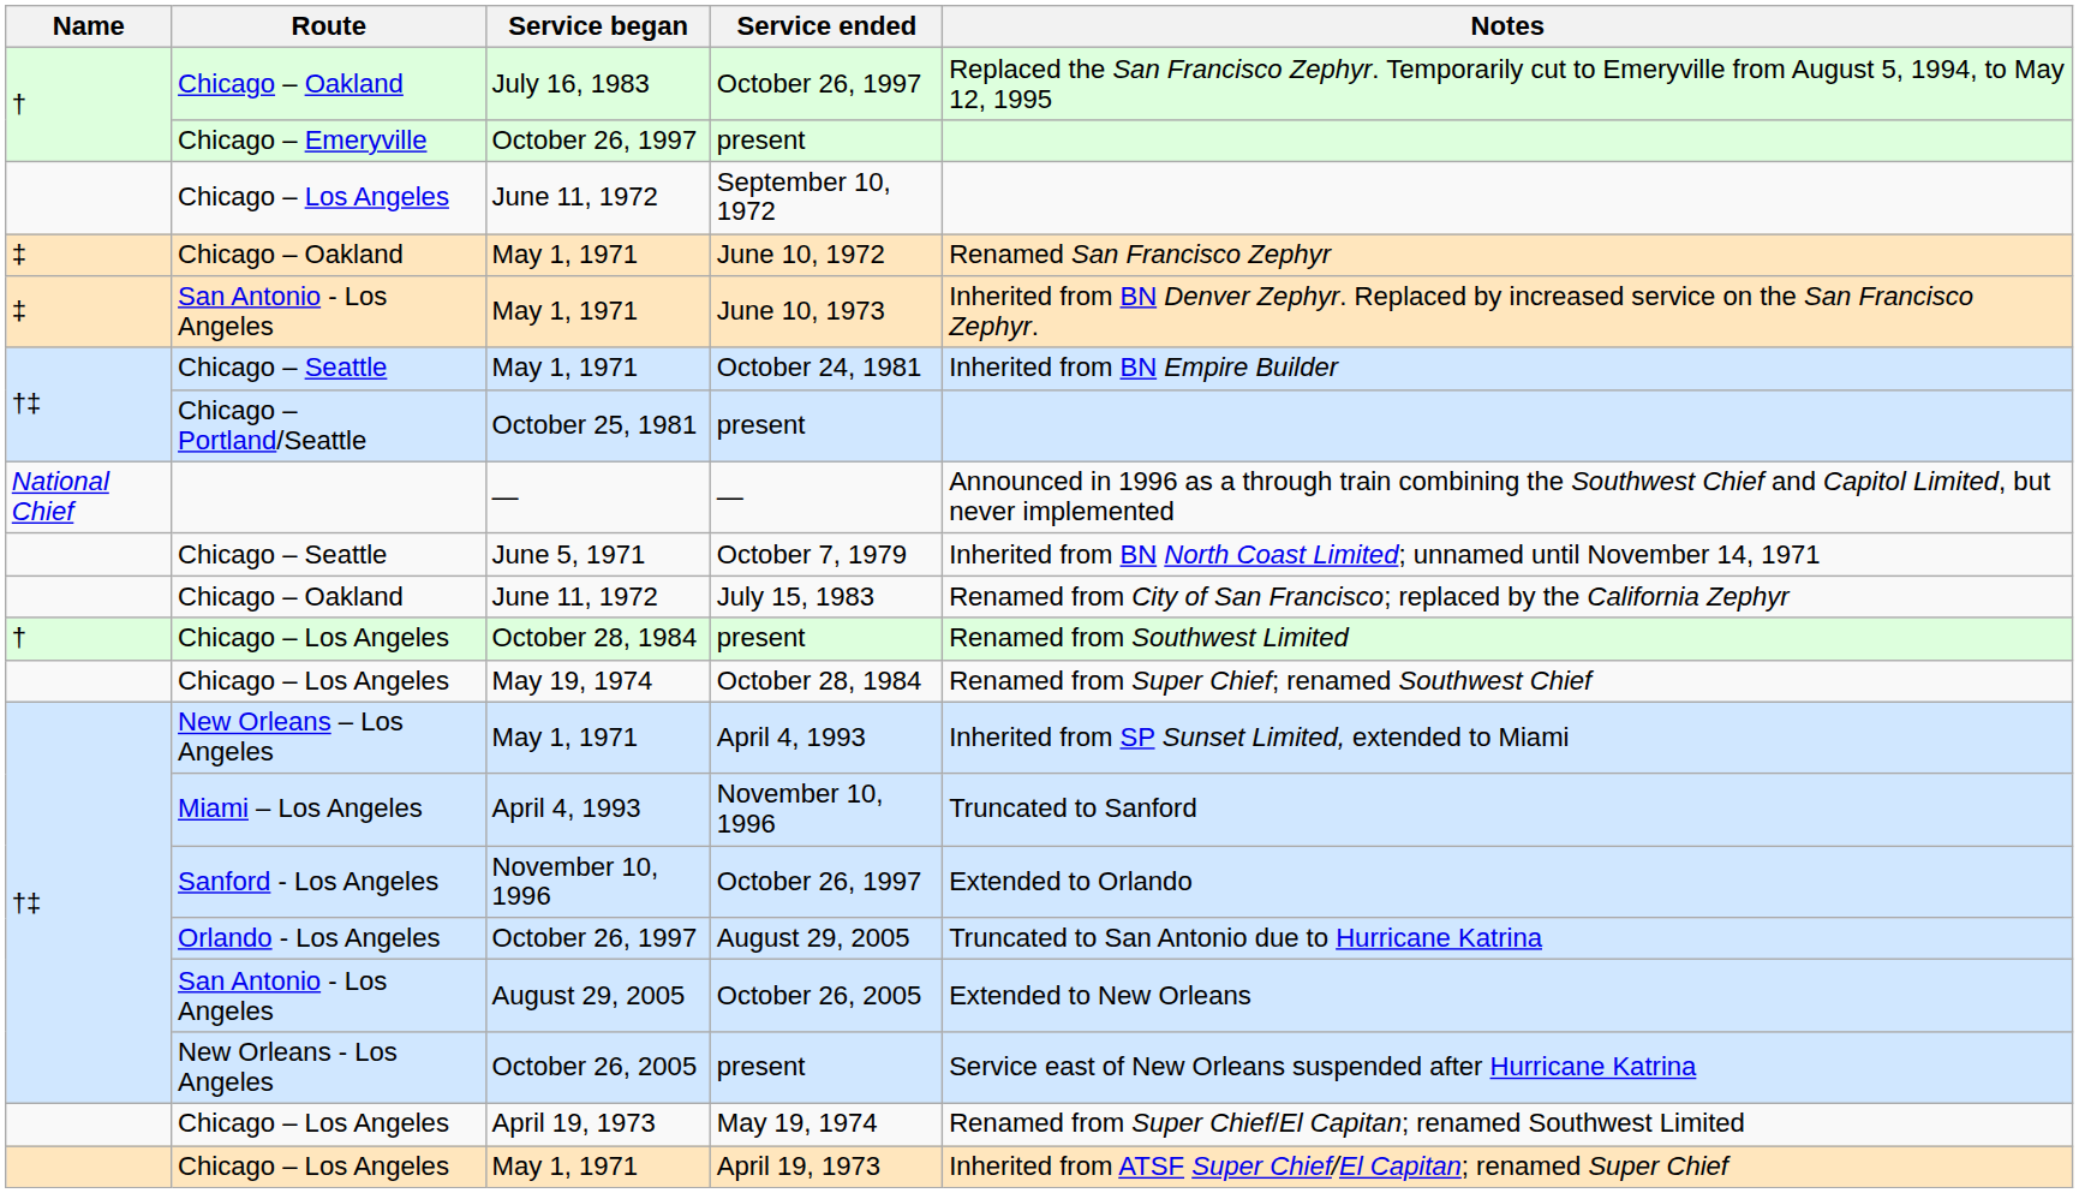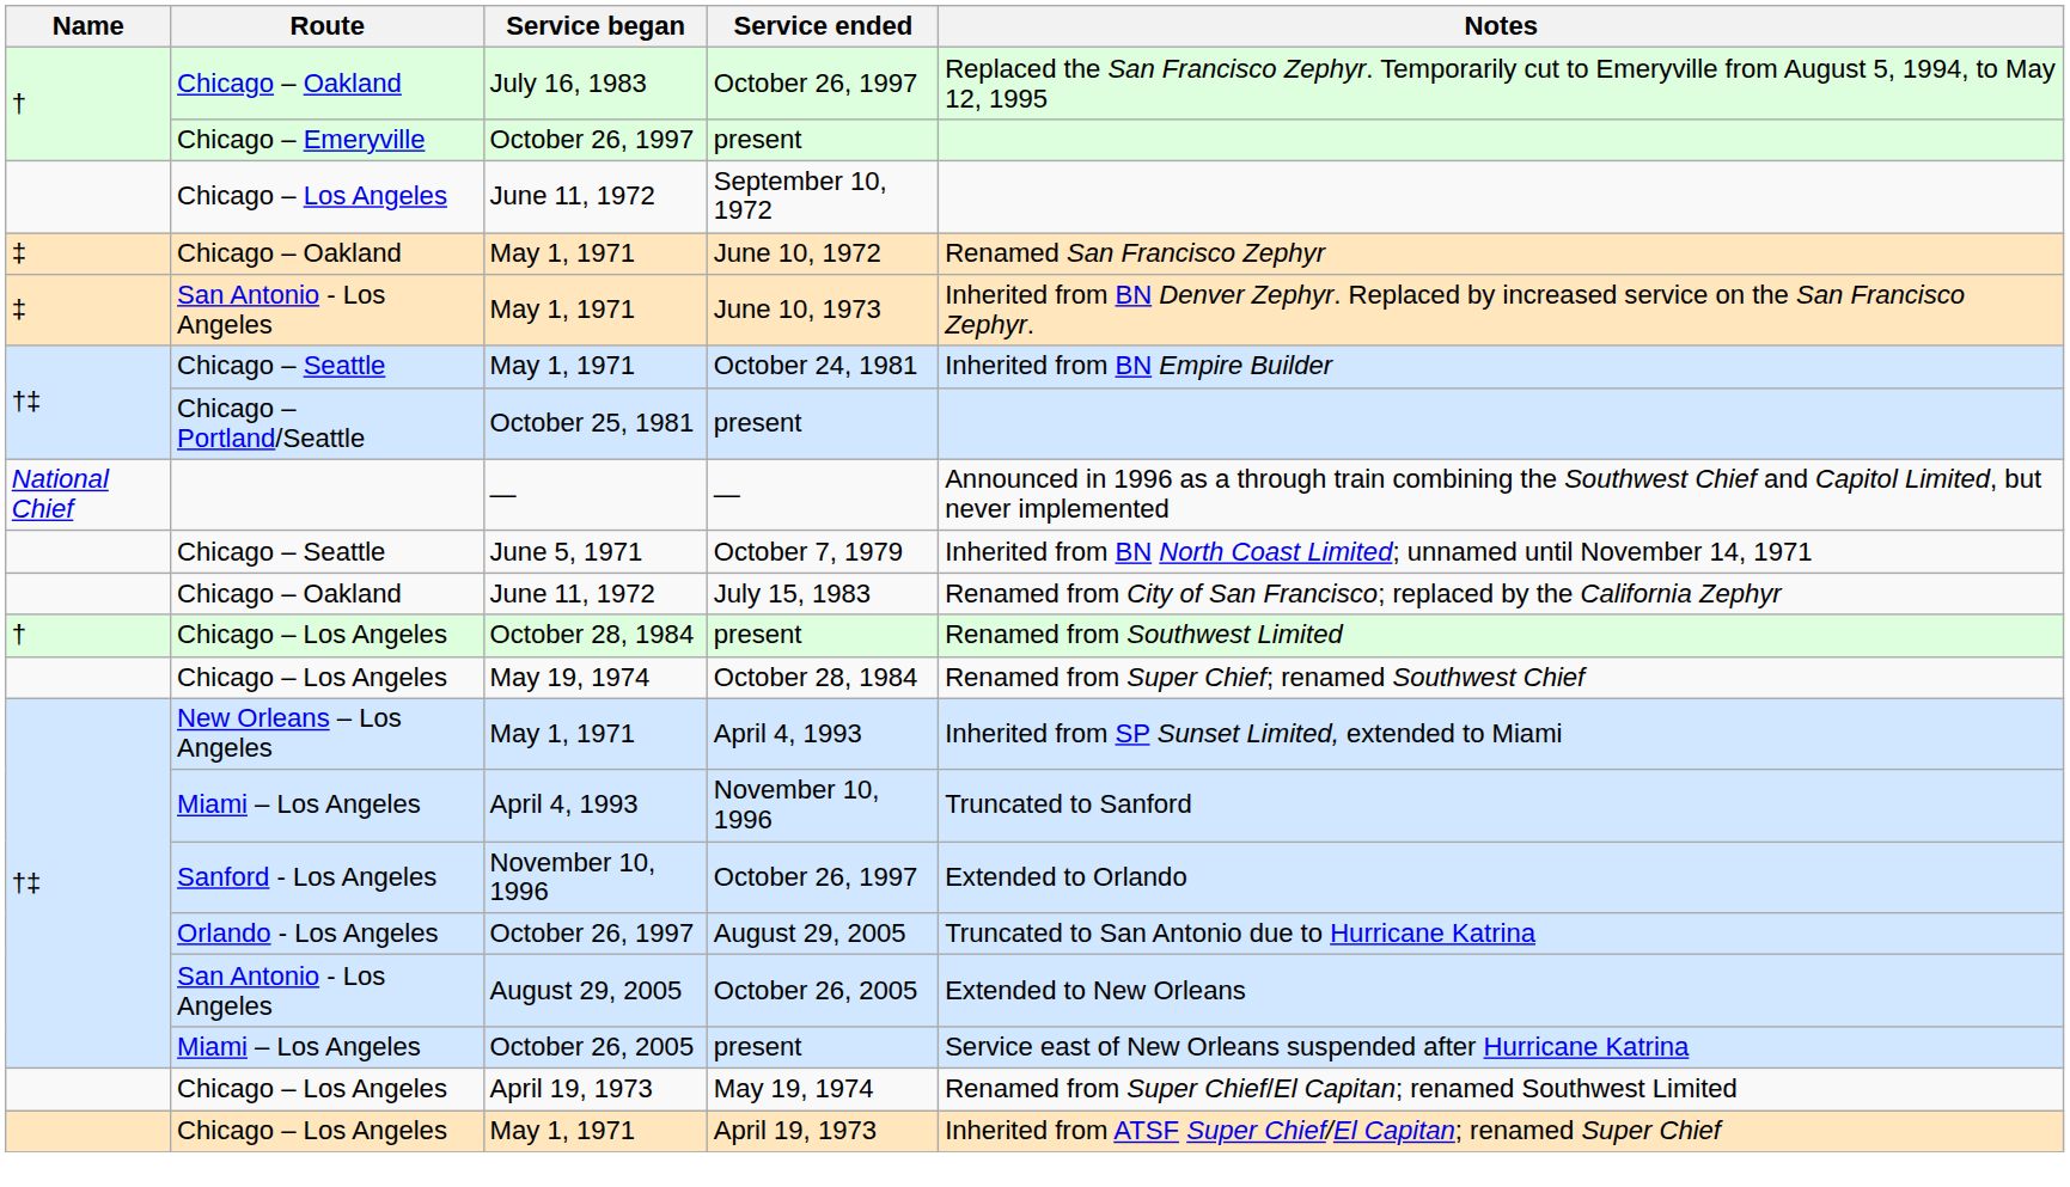October 26, 2005 / present | Route: New Orleans - Los Angeles -> Miami – Los Angeles
